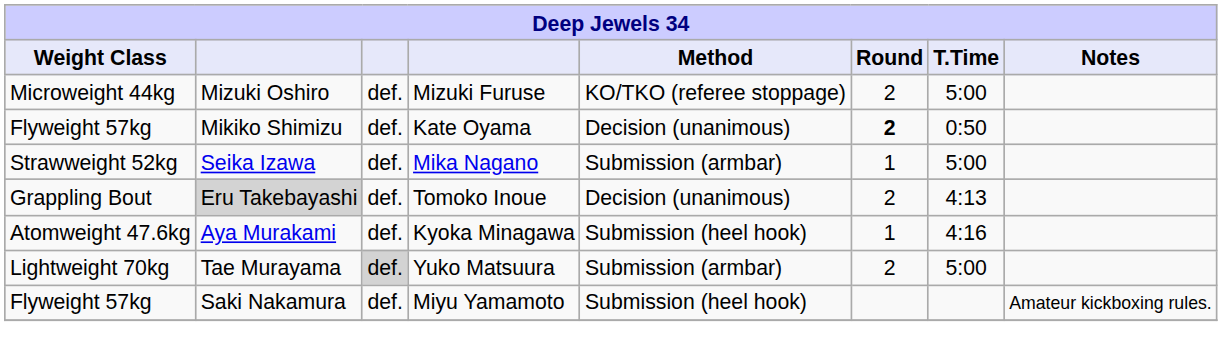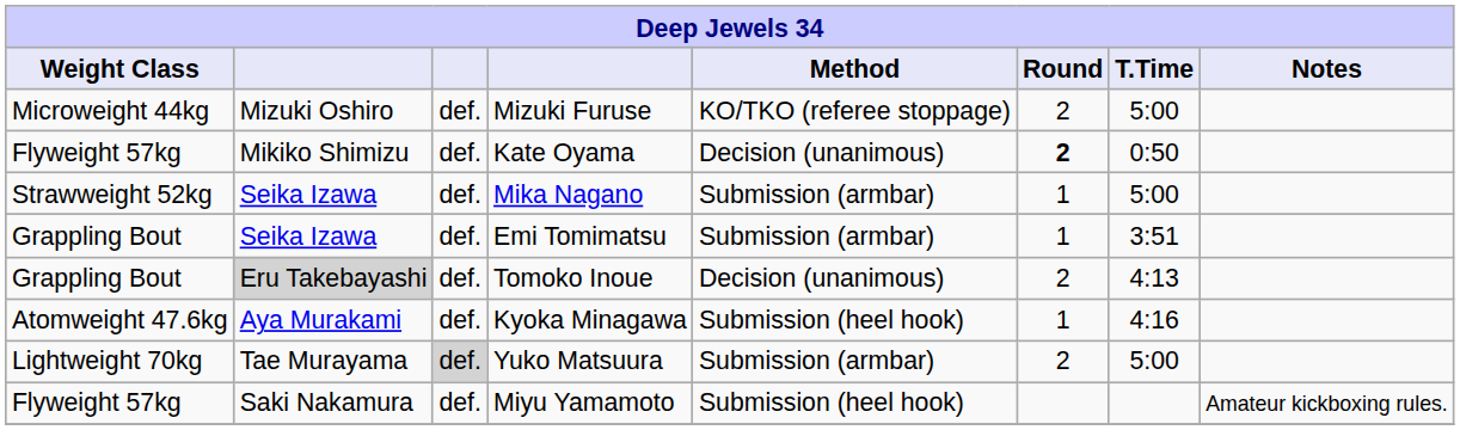+ row: Grappling Bout | Seika Izawa | def. | Emi Tomimatsu | Submission (armbar) | 1 | 3:51
